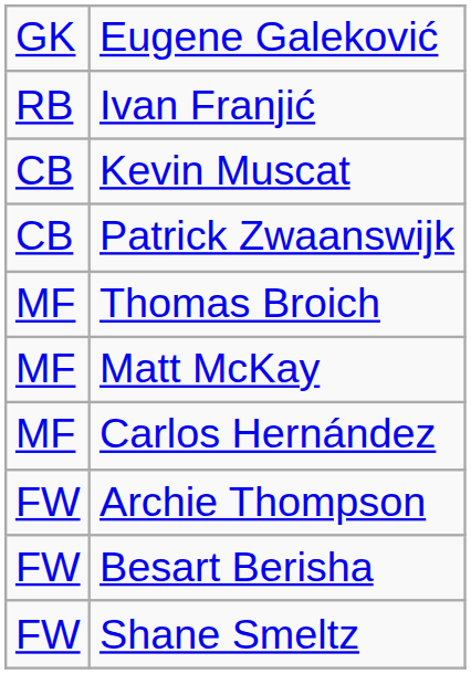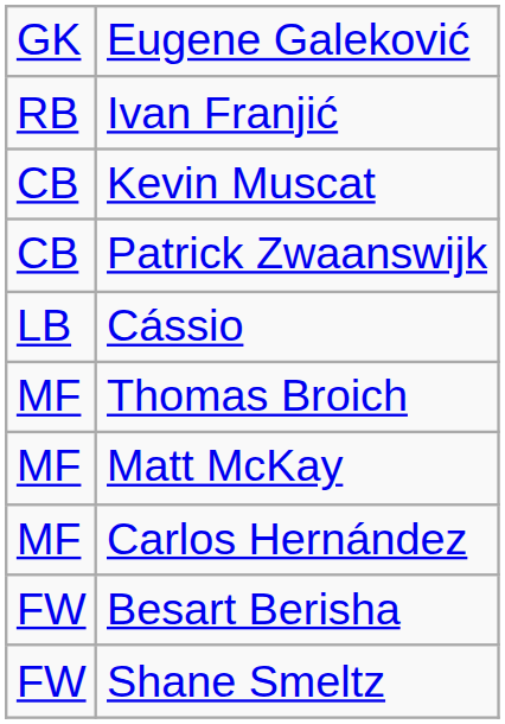+ row: LB | Cássio
- row: FW | Archie Thompson
